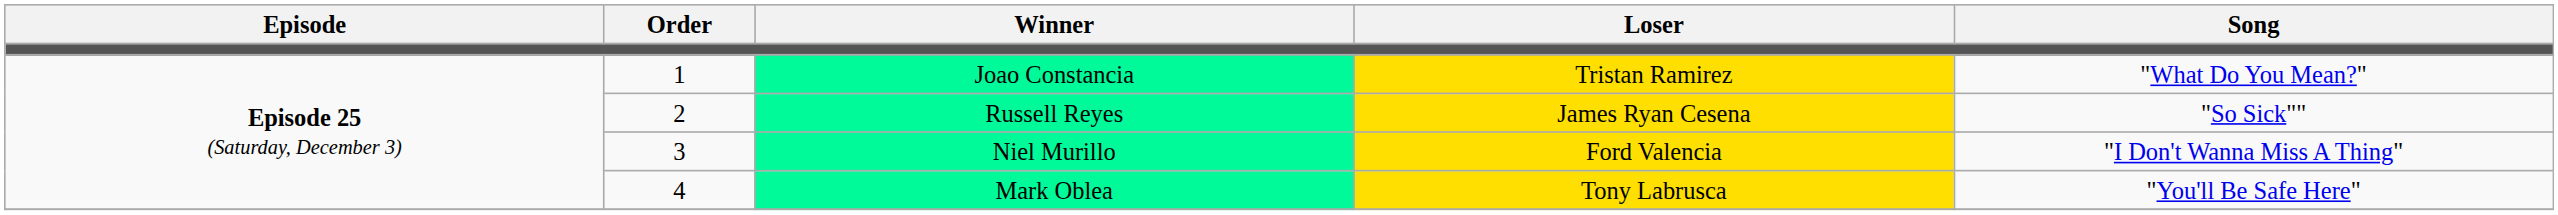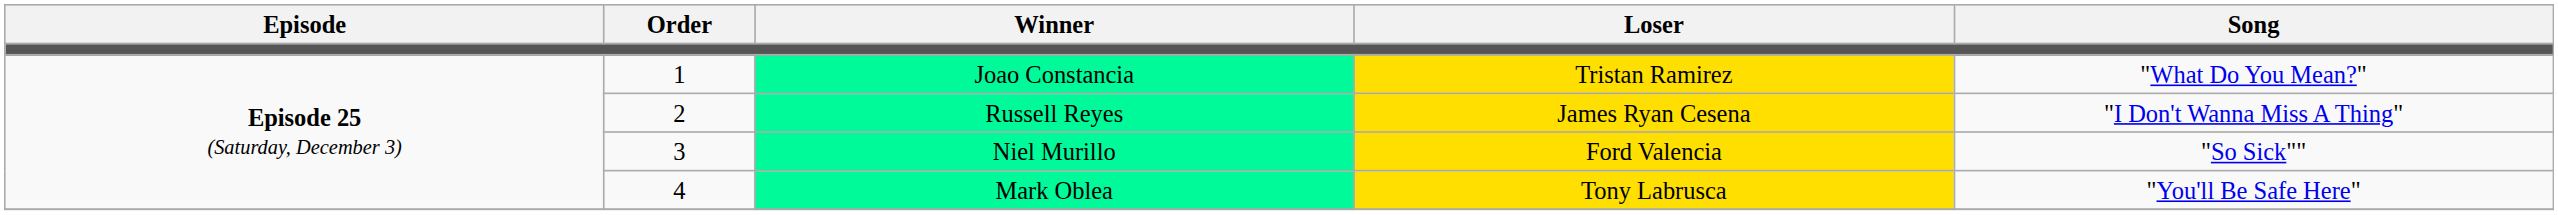Russell Reyes | Song: "So Sick"" -> "I Don't Wanna Miss A Thing"
Niel Murillo | Song: "I Don't Wanna Miss A Thing" -> "So Sick""
